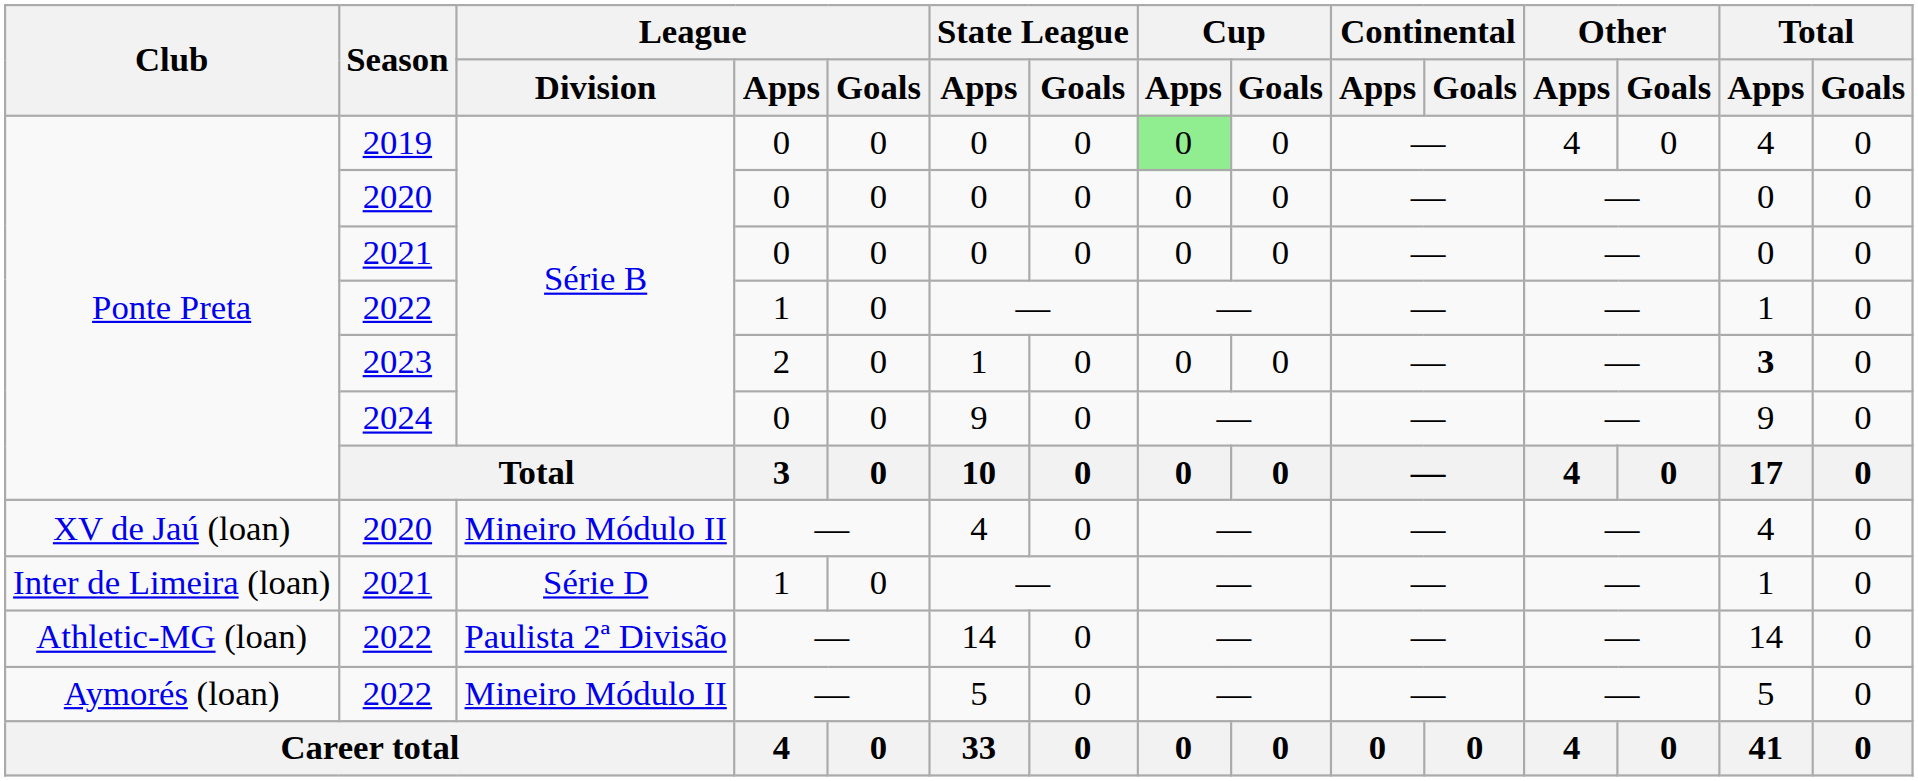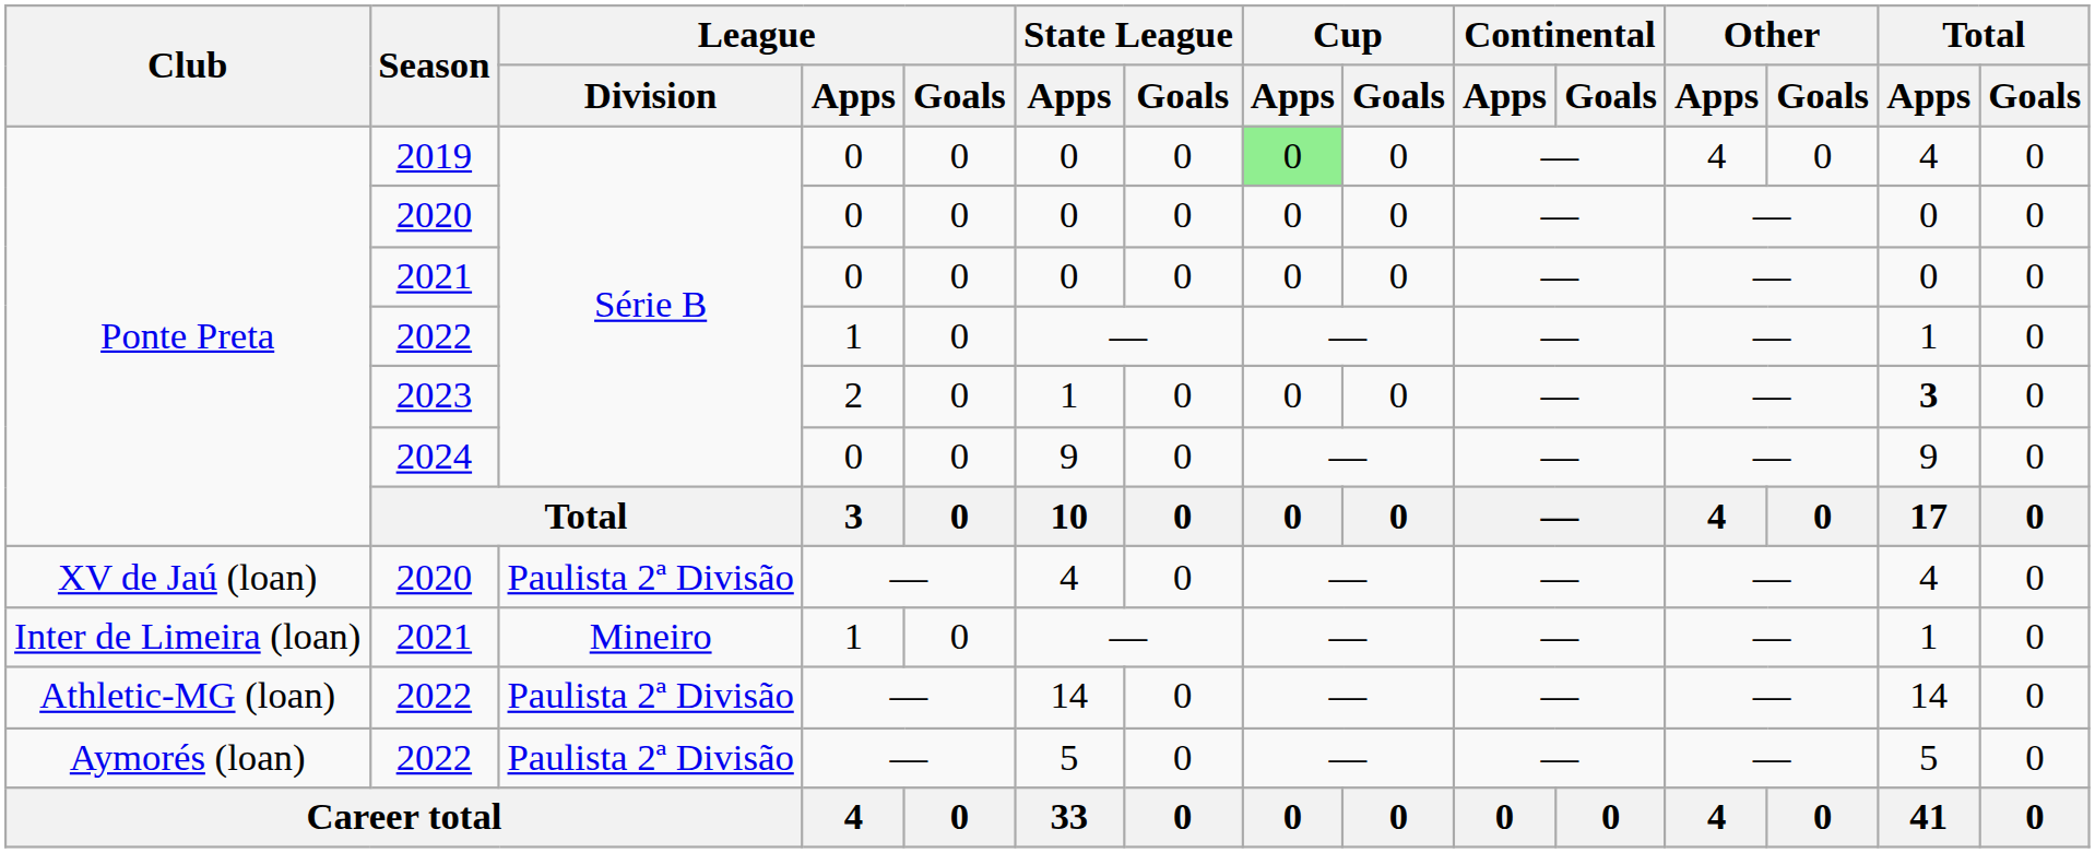XV de Jaú (loan) / 2020 | League / Division: Mineiro Módulo II -> Paulista 2ª Divisão
Inter de Limeira (loan) / 2021 | League / Division: Série D -> Mineiro
Aymorés (loan) / 2022 | League / Division: Mineiro Módulo II -> Paulista 2ª Divisão
